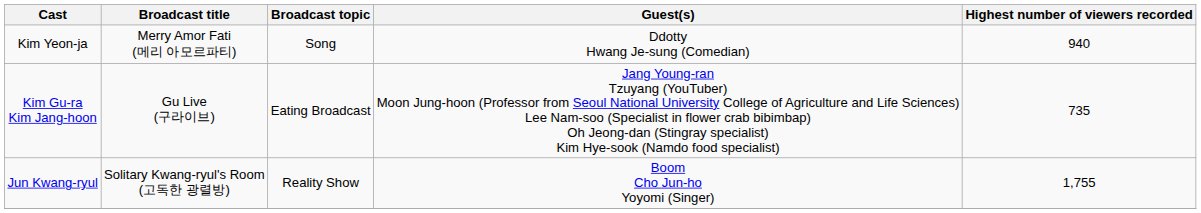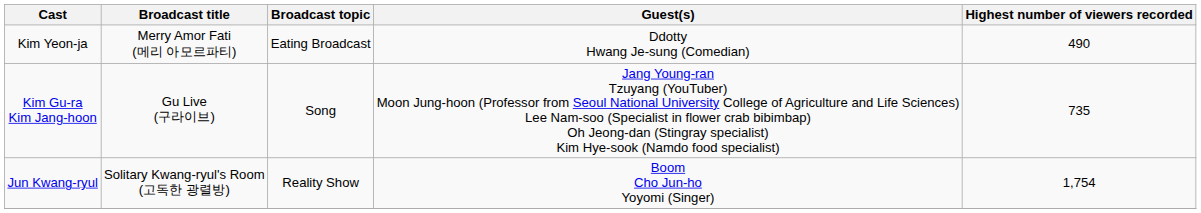Kim Yeon-ja | Broadcast topic: Song -> Eating Broadcast
Kim Yeon-ja | Highest number of viewers recorded: 940 -> 490
Kim Gu-ra Kim Jang-hoon | Broadcast topic: Eating Broadcast -> Song
Jun Kwang-ryul | Highest number of viewers recorded: 1,755 -> 1,754
